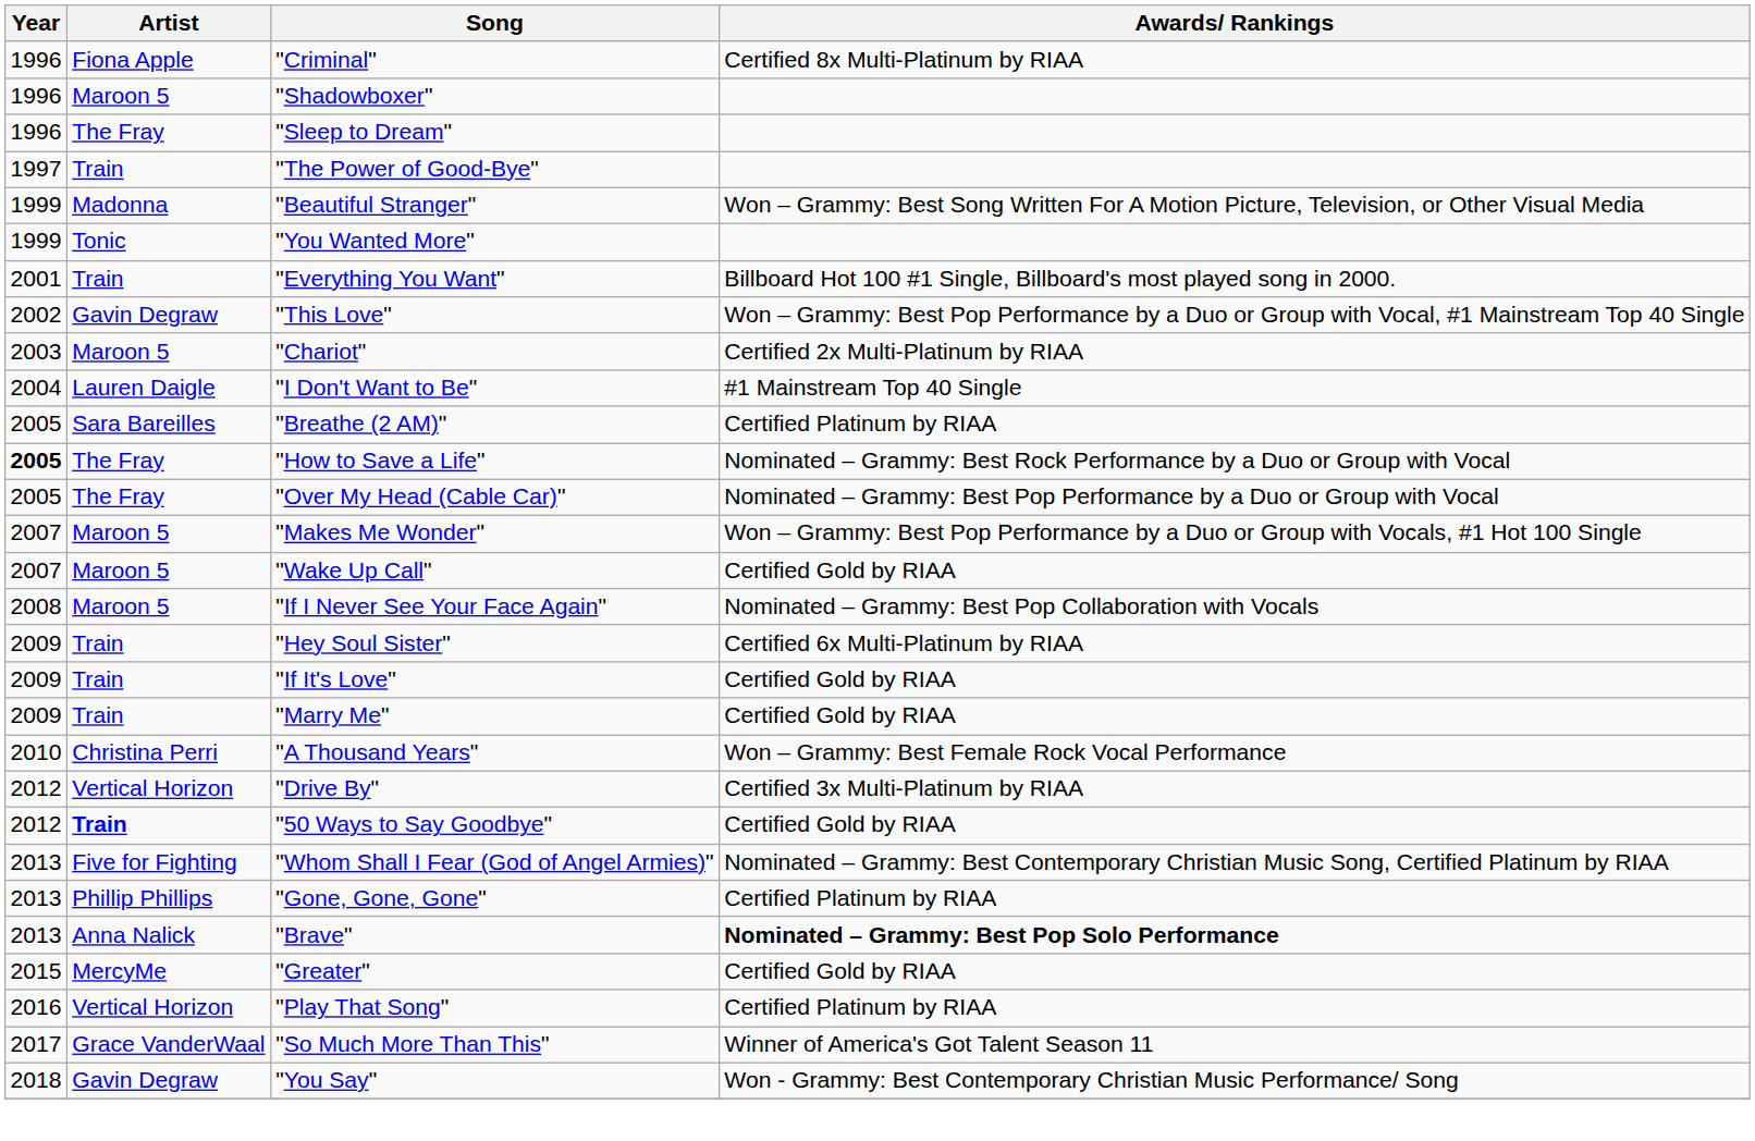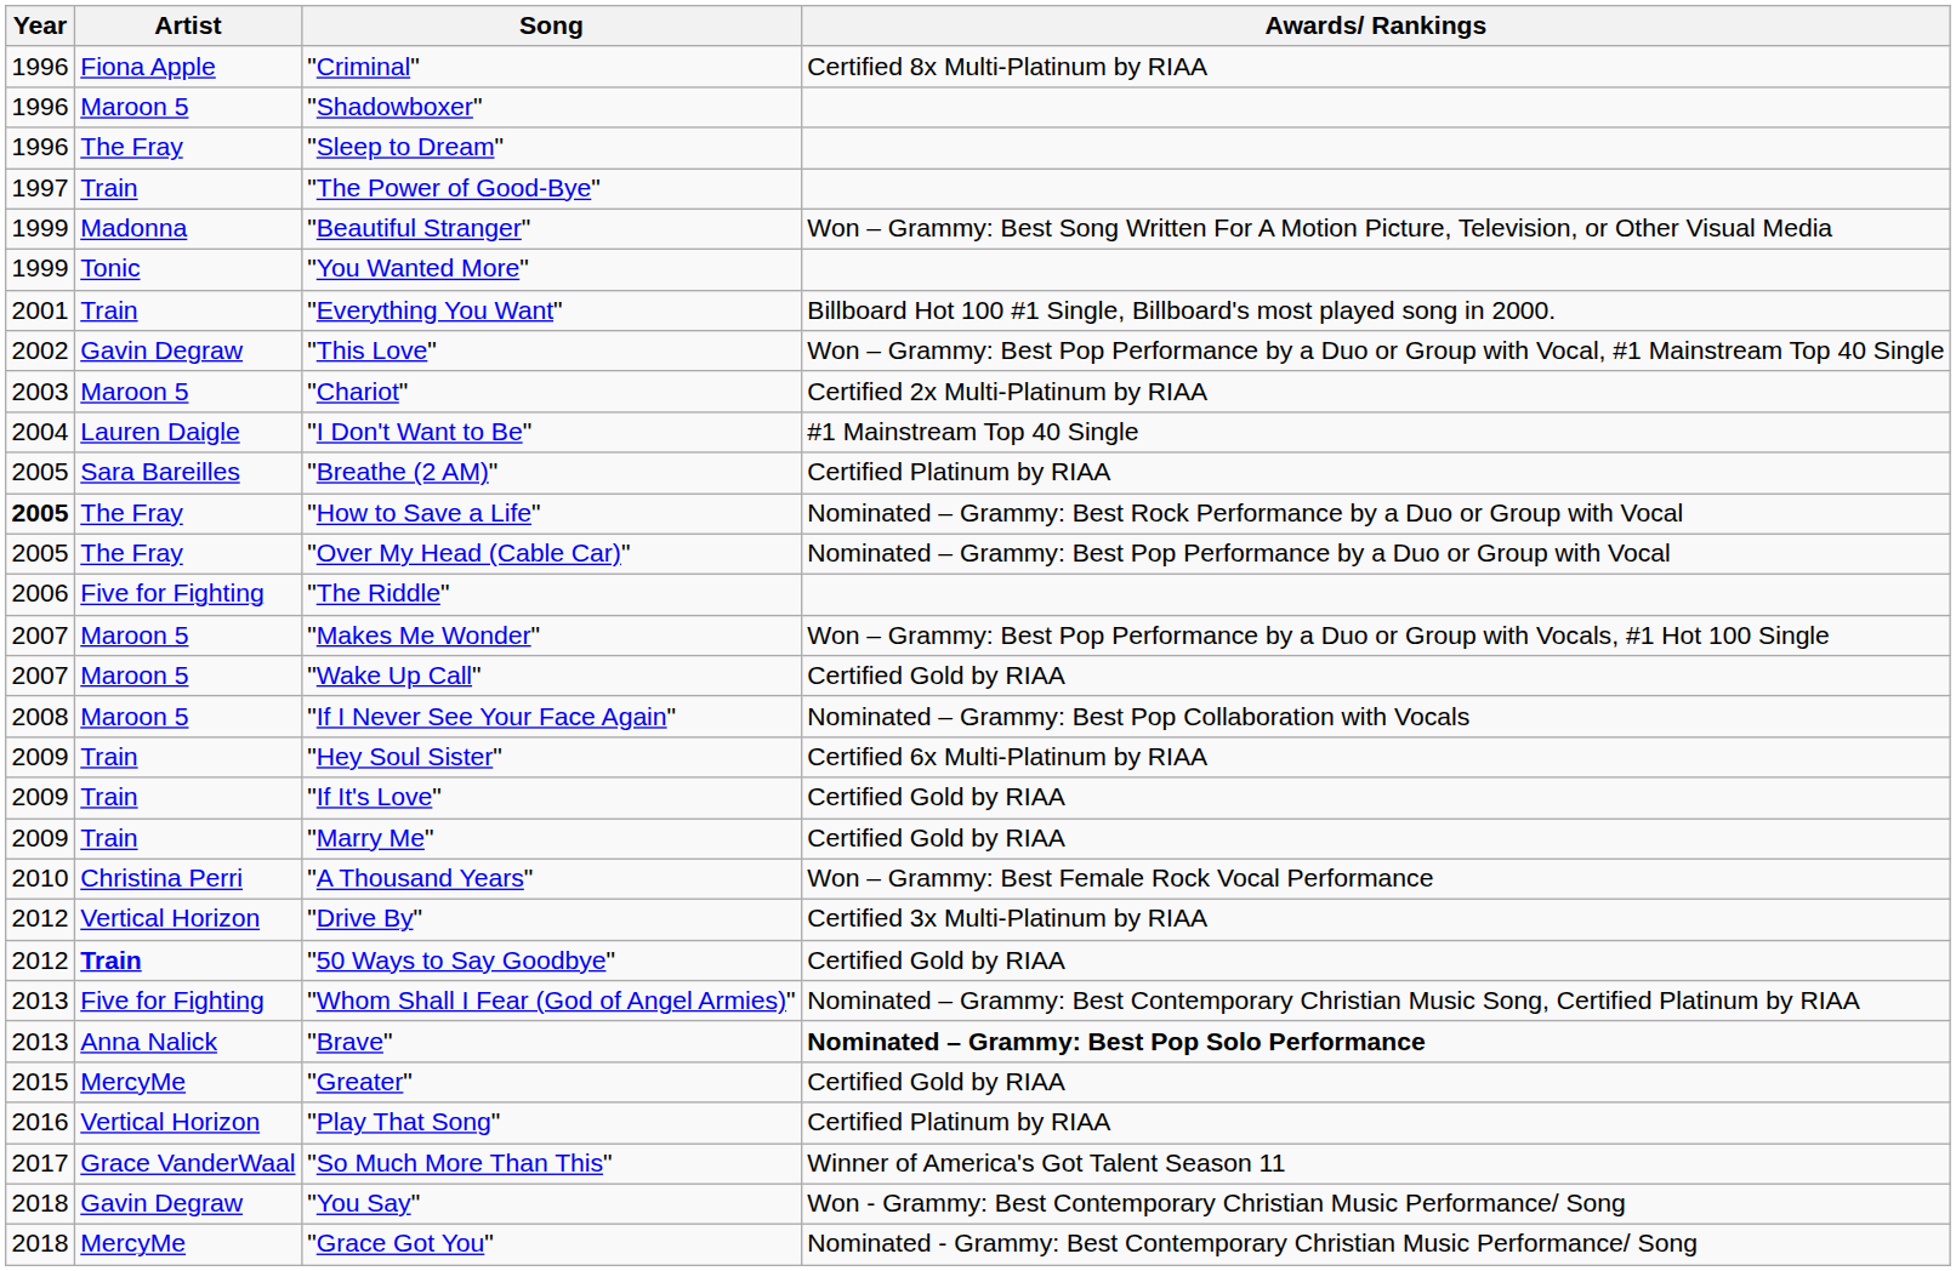+ row: 2006 | Five for Fighting | "The Riddle"
- row: 2013 | Phillip Phillips | "Gone, Gone, Gone" | Certified Platinum by RIAA
+ row: 2018 | MercyMe | "Grace Got You" | Nominated - Grammy: Best Contemporary Christian Music Performance/ Song
